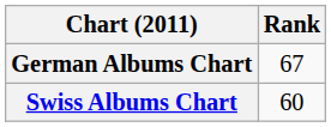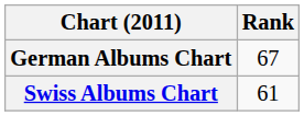Swiss Albums Chart | Rank: 60 -> 61
